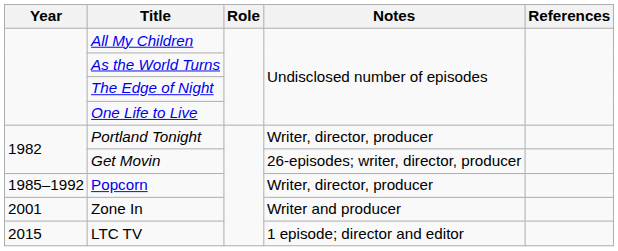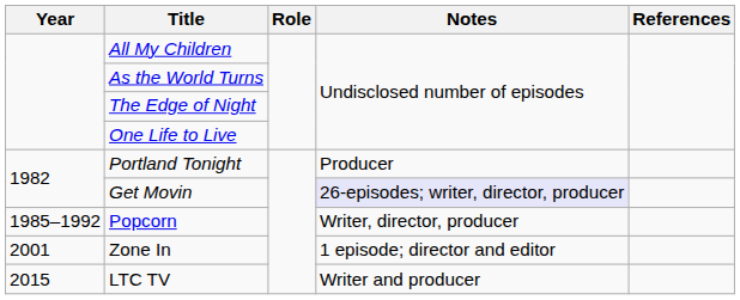Portland Tonight | Notes: Writer, director, producer -> Producer
Get Movin | Notes: no background -> lavender background
Zone In | Notes: Writer and producer -> 1 episode; director and editor
LTC TV | Notes: 1 episode; director and editor -> Writer and producer
